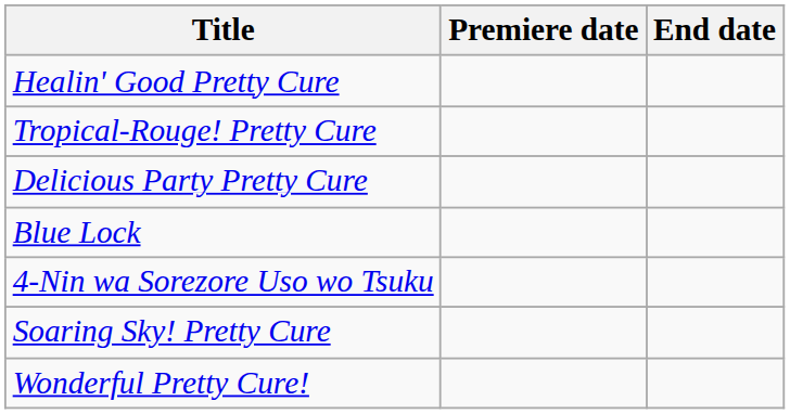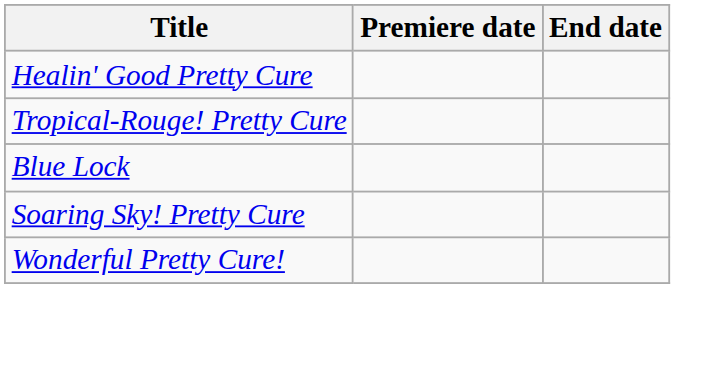- row: Delicious Party Pretty Cure
- row: 4-Nin wa Sorezore Uso wo Tsuku
